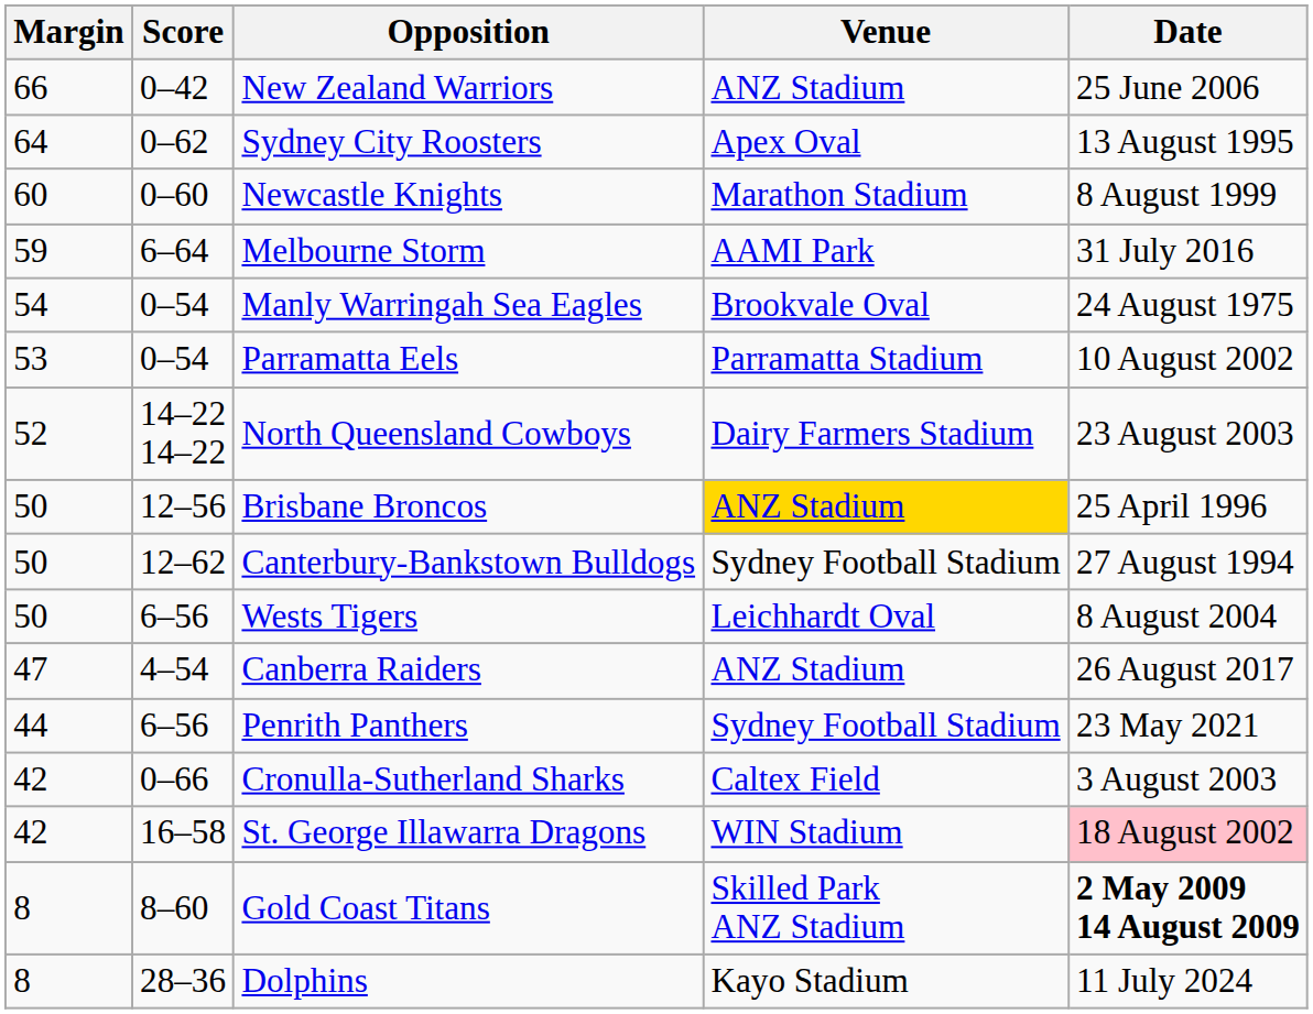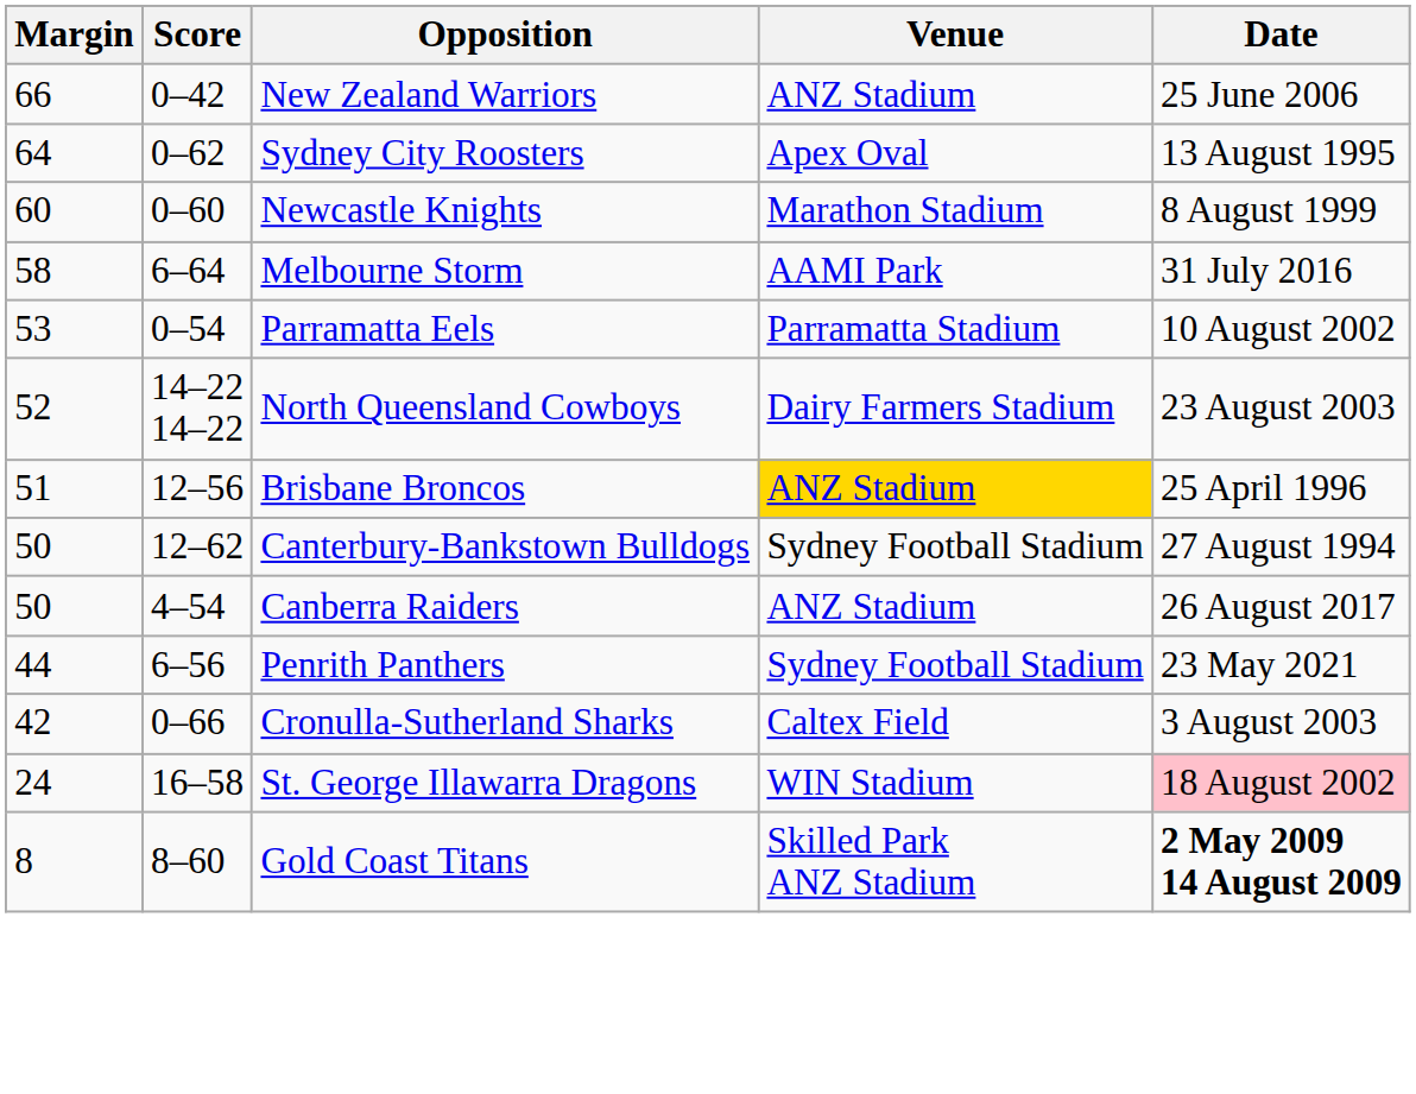Melbourne Storm | Margin: 59 -> 58
- row: 54 | 0–54 | Manly Warringah Sea Eagles | Brookvale Oval | 24 August 1975
Brisbane Broncos | Margin: 50 -> 51
- row: 50 | 6–56 | Wests Tigers | Leichhardt Oval | 8 August 2004
Canberra Raiders | Margin: 47 -> 50
St. George Illawarra Dragons | Margin: 42 -> 24
- row: 8 | 28–36 | Dolphins | Kayo Stadium | 11 July 2024
